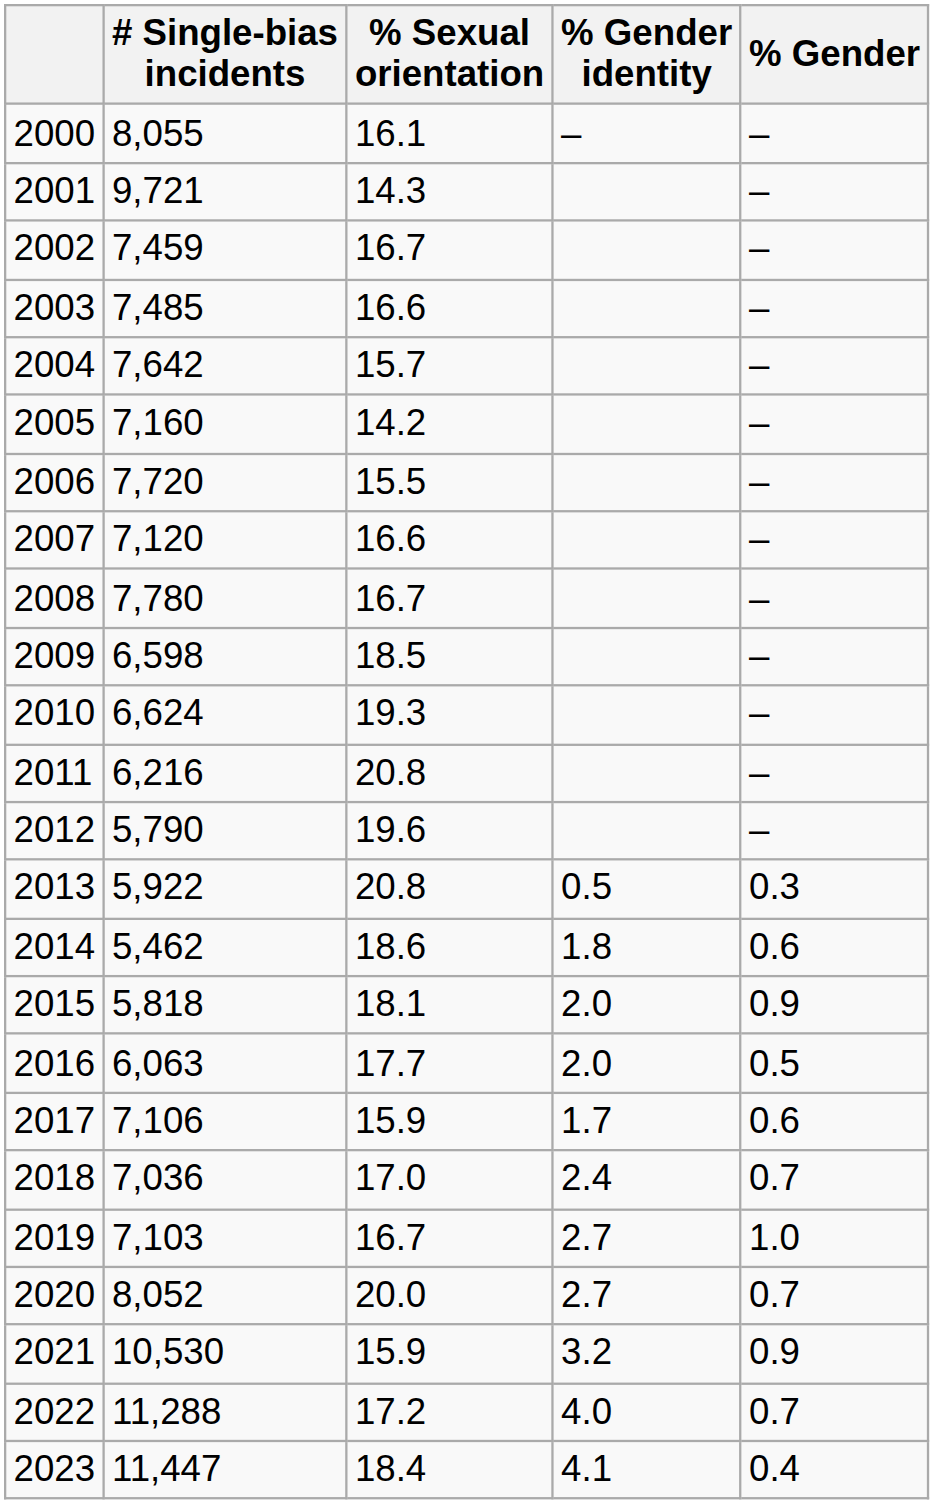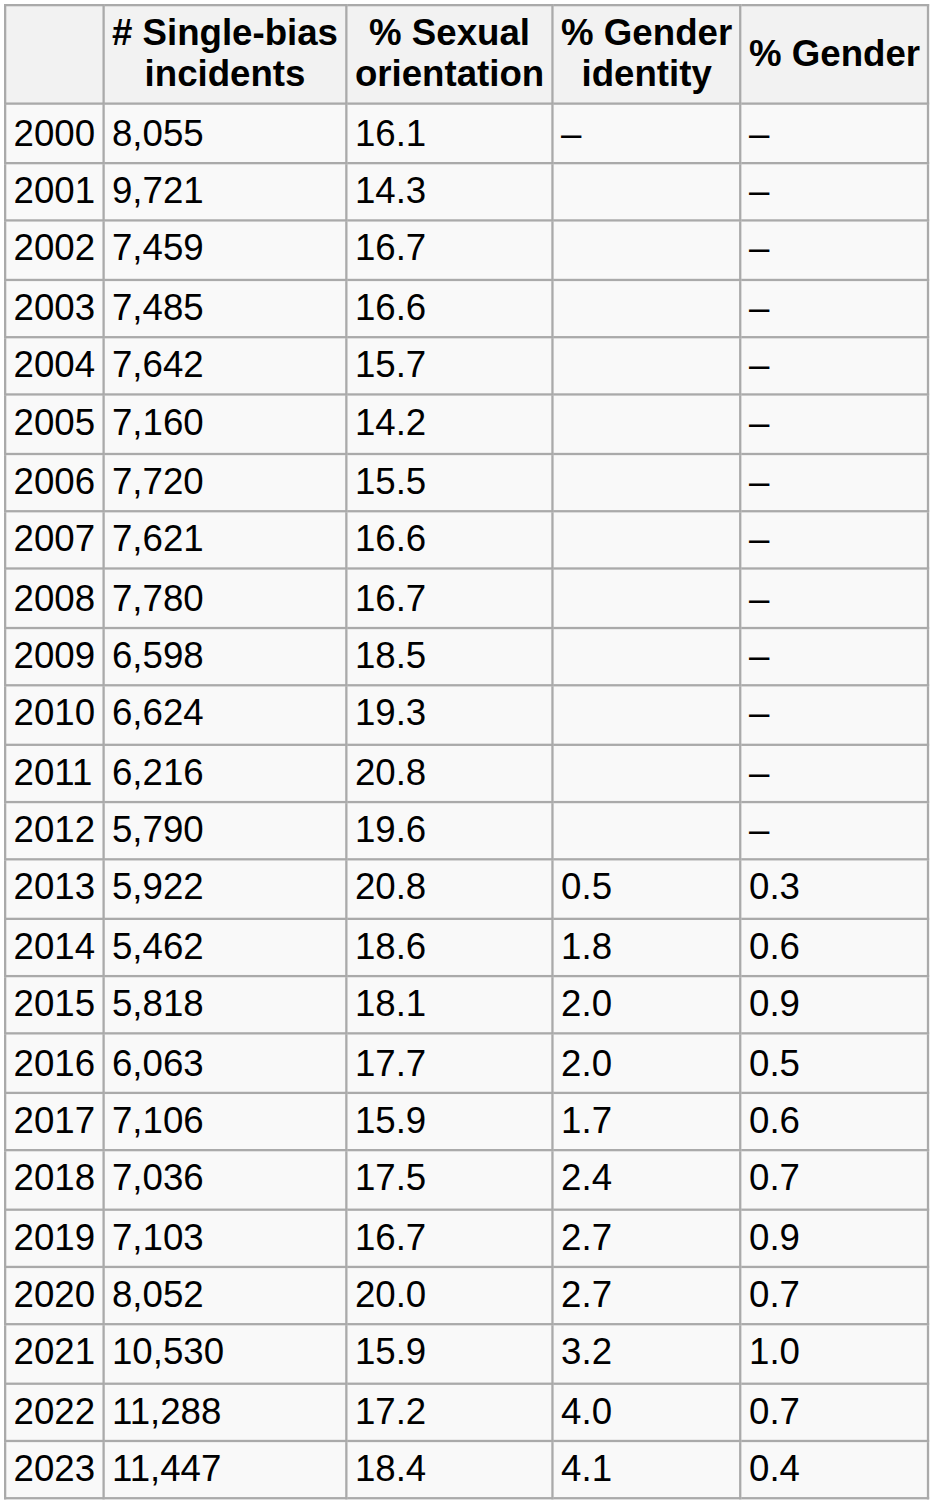2007 | # Single-bias incidents: 7,120 -> 7,621
2018 | % Sexual orientation: 17.0 -> 17.5
2019 | % Gender: 1.0 -> 0.9
2021 | % Gender: 0.9 -> 1.0
